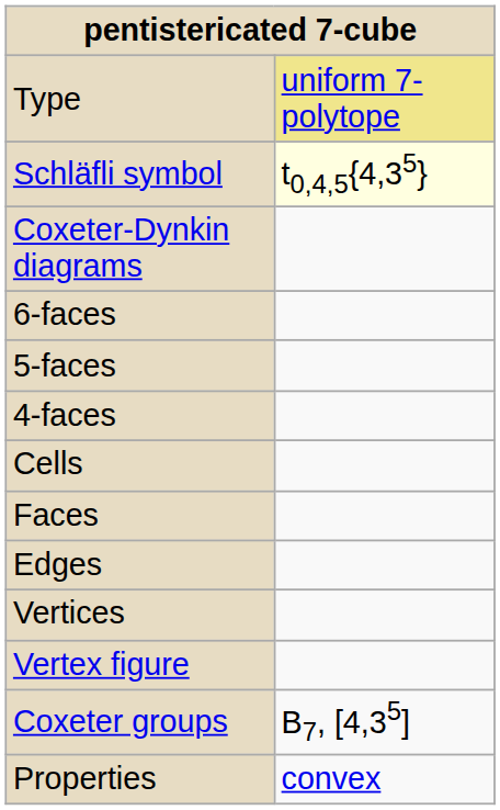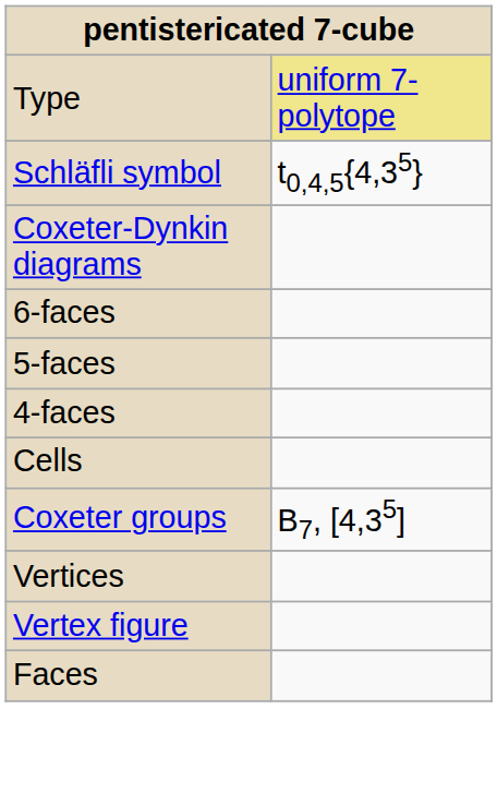Schläfli symbol | column 2: lightyellow background -> no background
rows swapped: Faces <-> Coxeter groups
- row: Edges
- row: Properties | convex
